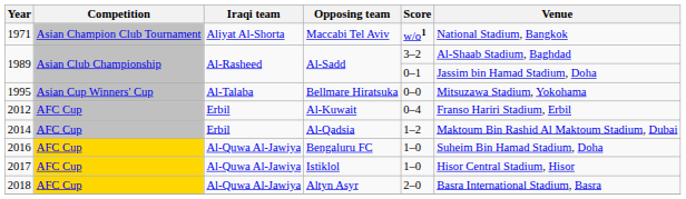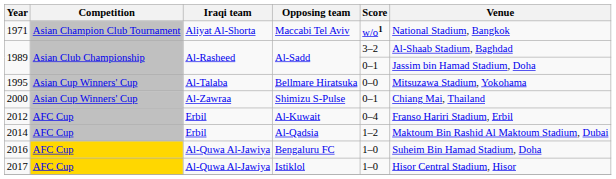+ row: 2000 | Asian Cup Winners' Cup | Al-Zawraa | Shimizu S-Pulse | 0–1 | Chiang Mai, Thailand
- row: 2018 | AFC Cup | Al-Quwa Al-Jawiya | Altyn Asyr | 2–0 | Basra International Stadium, Basra
